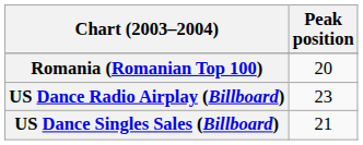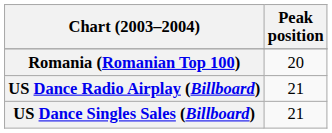US Dance Radio Airplay (Billboard) | Peak position: 23 -> 21
